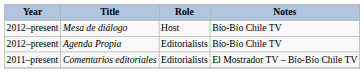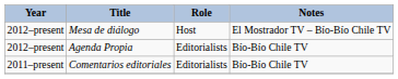Mesa de diálogo | Notes: Bío-Bío Chile TV -> El Mostrador TV – Bío-Bío Chile TV
Comentarios editoriales | Notes: El Mostrador TV – Bío-Bío Chile TV -> Bío-Bío Chile TV
